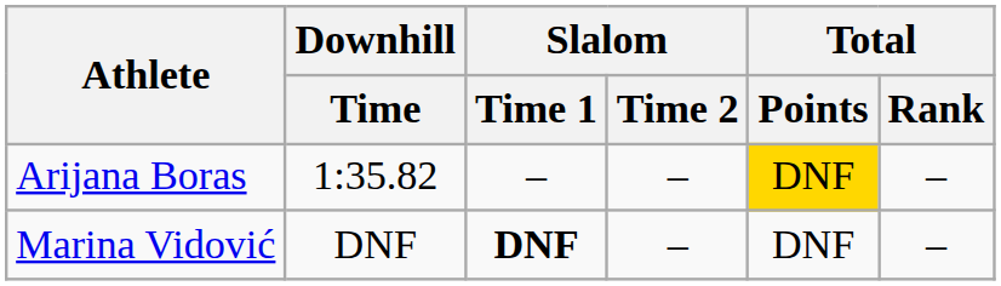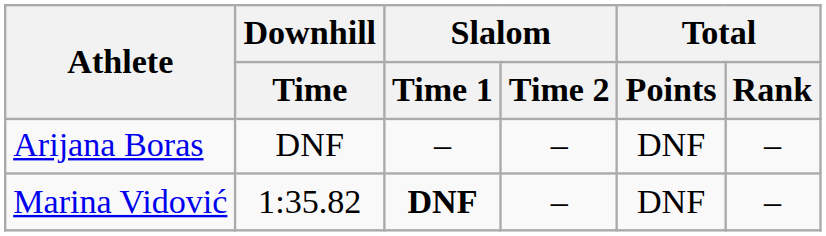Arijana Boras | Downhill / Time: 1:35.82 -> DNF
Arijana Boras | Total / Points: gold background -> no background
Marina Vidović | Downhill / Time: DNF -> 1:35.82
